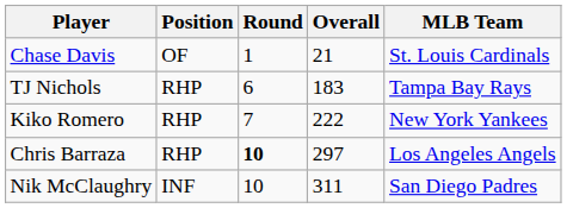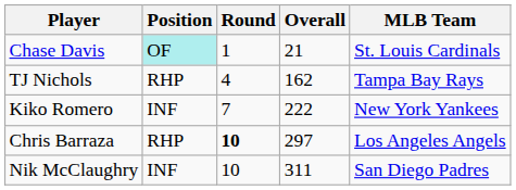Chase Davis | Position: no background -> paleturquoise background
TJ Nichols | Round: 6 -> 4
TJ Nichols | Overall: 183 -> 162
Kiko Romero | Position: RHP -> INF
